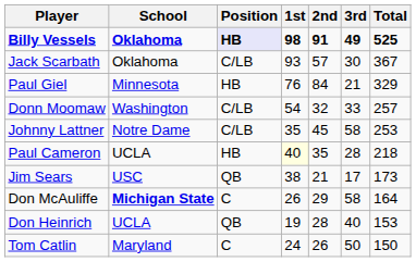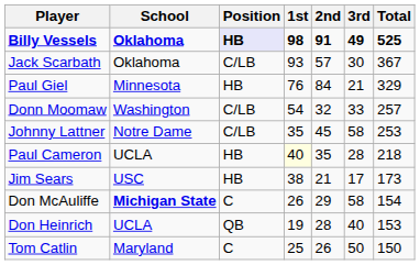Jim Sears | Position: QB -> HB
Don McAuliffe | Total: 164 -> 154
Tom Catlin | 1st: 24 -> 25
